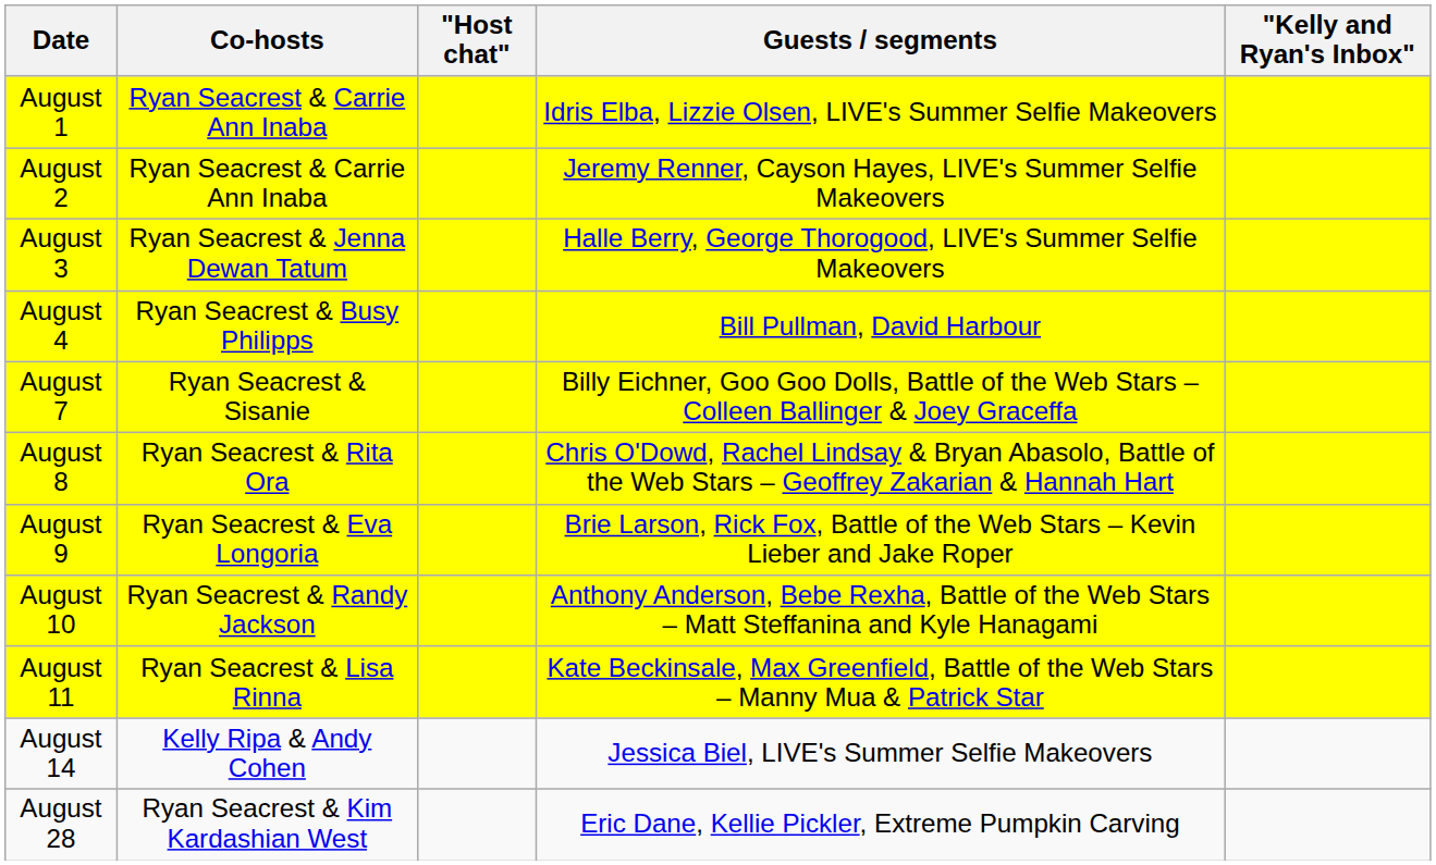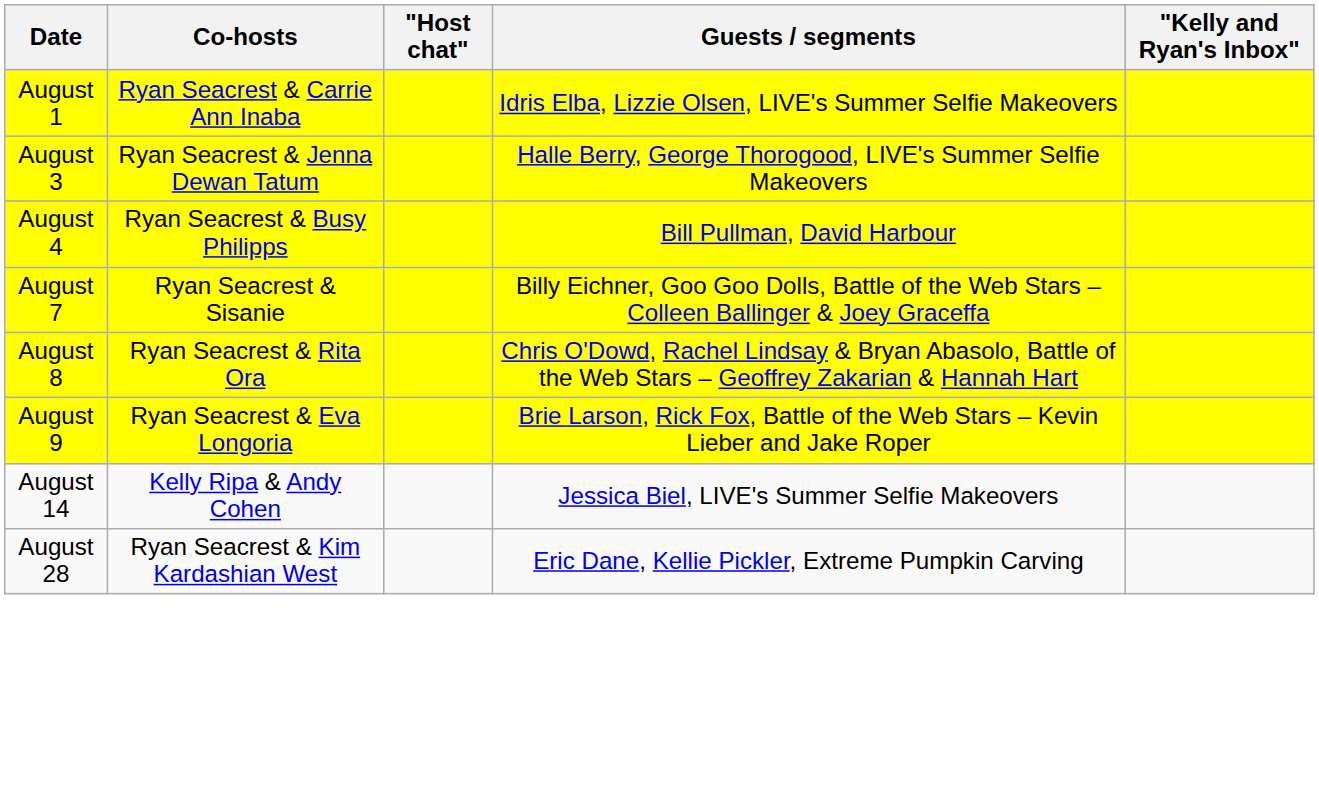- row: August 2 | Ryan Seacrest & Carrie Ann Inaba | Jeremy Renner, Cayson Hayes, LIVE's Summer Selfie Makeovers
- row: August 10 | Ryan Seacrest & Randy Jackson | Anthony Anderson, Bebe Rexha, Battle of the Web Stars – Matt Steffanina and Kyle Hanagami
- row: August 11 | Ryan Seacrest & Lisa Rinna | Kate Beckinsale, Max Greenfield, Battle of the Web Stars – Manny Mua & Patrick Star
